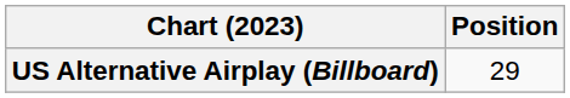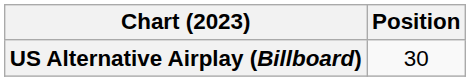US Alternative Airplay (Billboard) | Position: 29 -> 30
